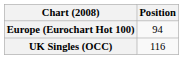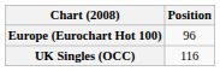Europe (Eurochart Hot 100) | Position: 94 -> 96
